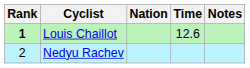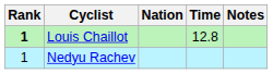Louis Chaillot | Time: 12.6 -> 12.8
Nedyu Rachev | Rank: 2 -> 1
